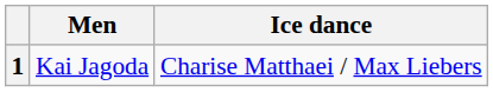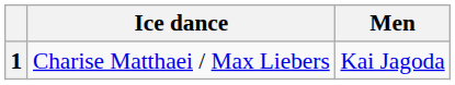columns swapped: Men <-> Ice dance
